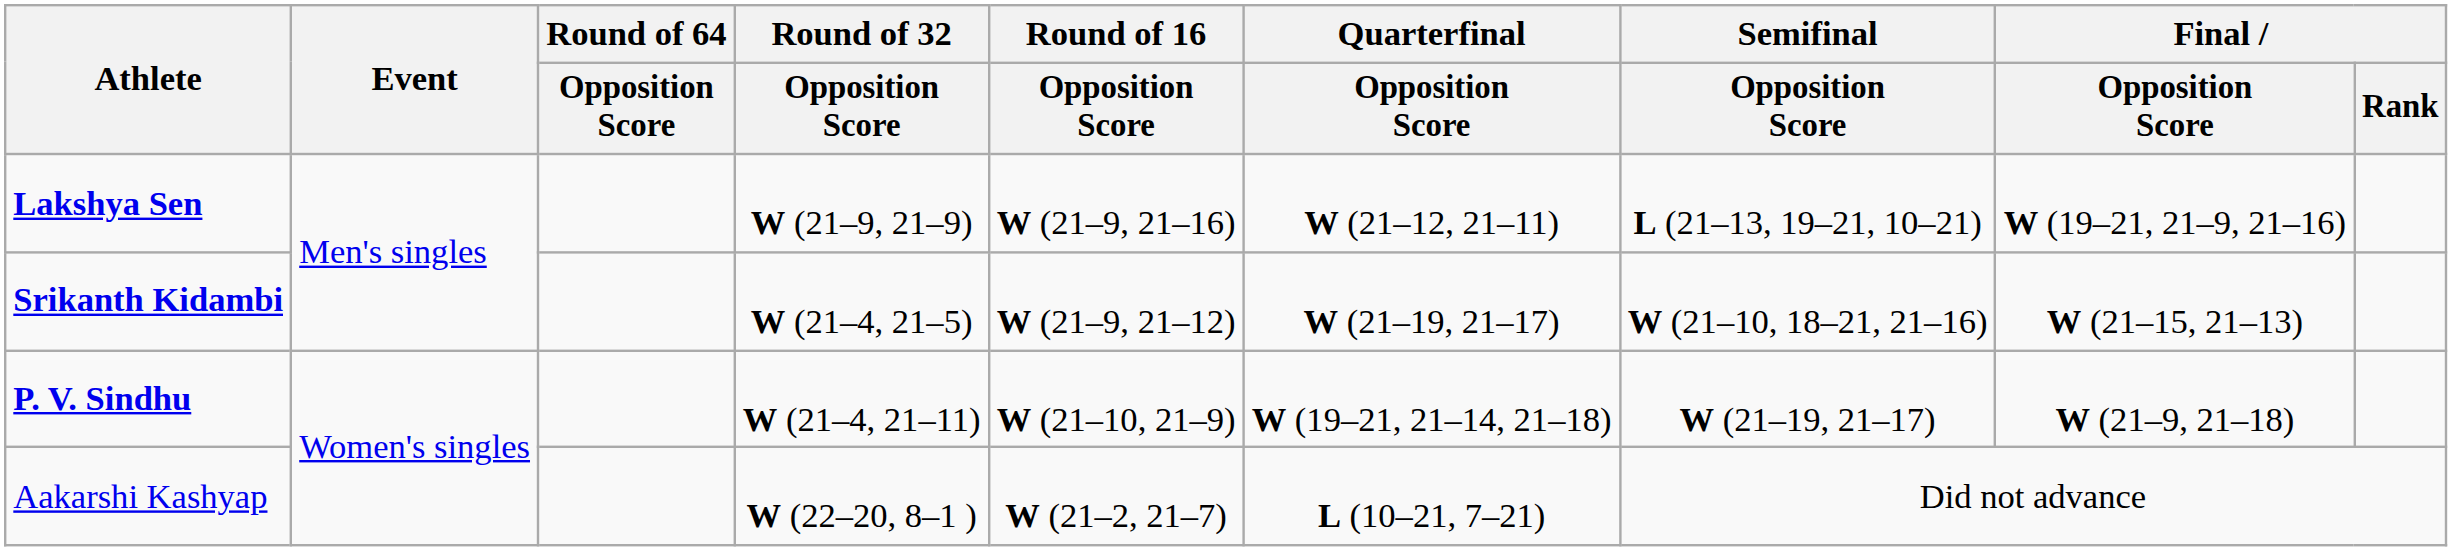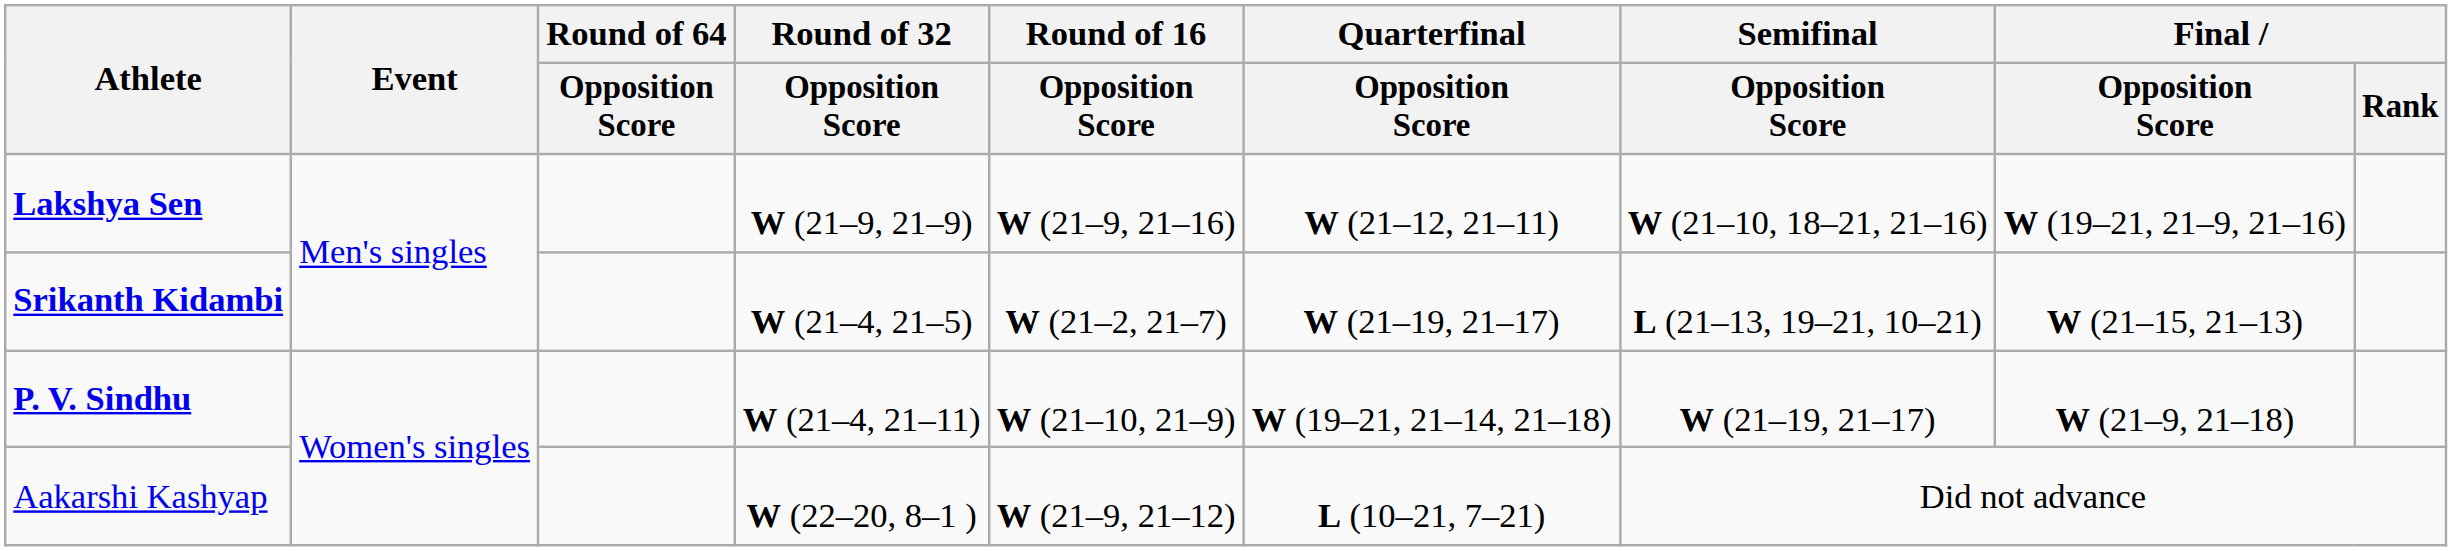Lakshya Sen | Semifinal / Opposition Score: L (21–13, 19–21, 10–21) -> W (21–10, 18–21, 21–16)
Srikanth Kidambi | Round of 16 / Opposition Score: W (21–9, 21–12) -> W (21–2, 21–7)
Srikanth Kidambi | Semifinal / Opposition Score: W (21–10, 18–21, 21–16) -> L (21–13, 19–21, 10–21)
Aakarshi Kashyap | Round of 16 / Opposition Score: W (21–2, 21–7) -> W (21–9, 21–12)
